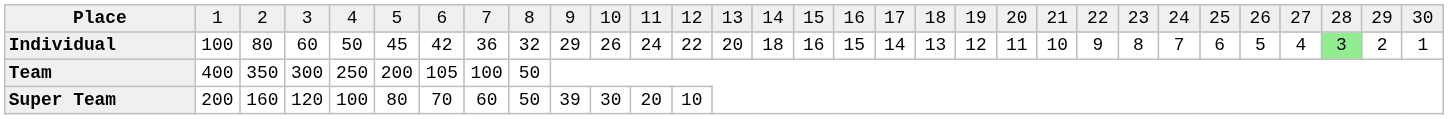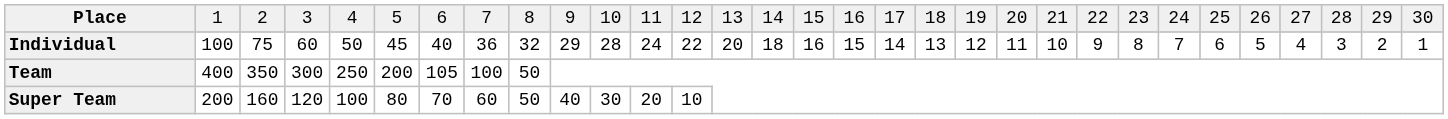Individual | column 3: 80 -> 75
Individual | column 7: 42 -> 40
Individual | column 11: 26 -> 28
Individual | column 29: lightgreen background -> no background
Super Team | column 10: 39 -> 40
